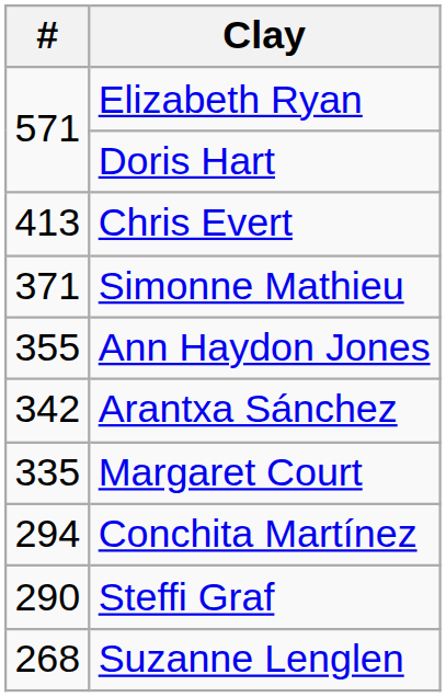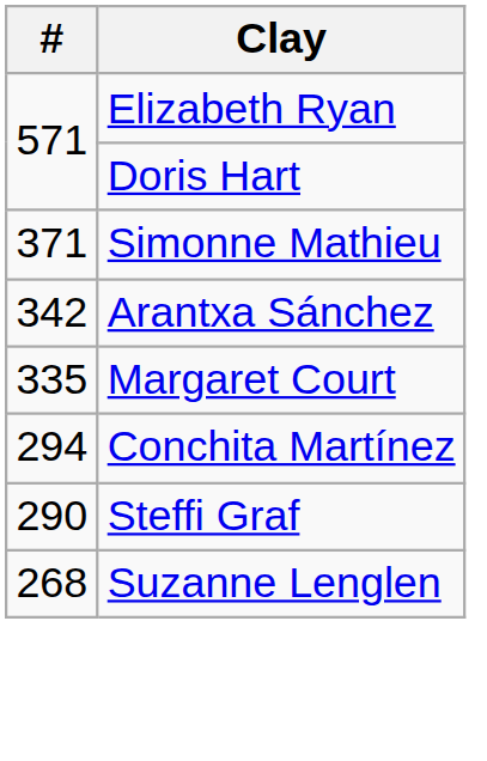- row: 413 | Chris Evert
- row: 355 | Ann Haydon Jones
